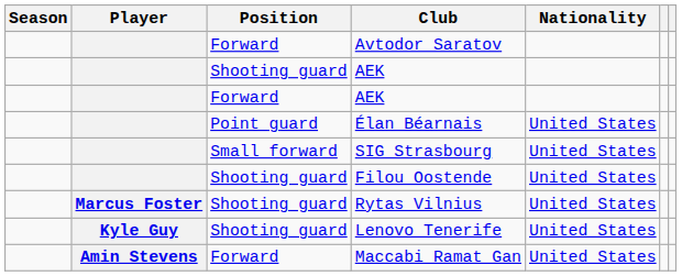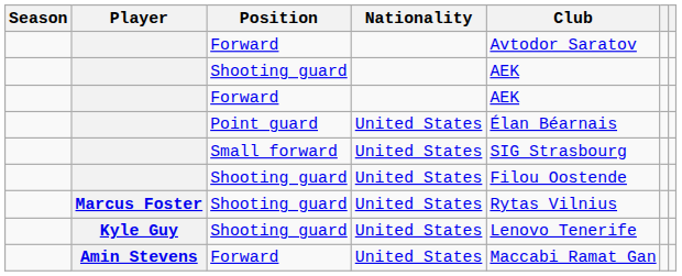columns swapped: Nationality <-> Club
